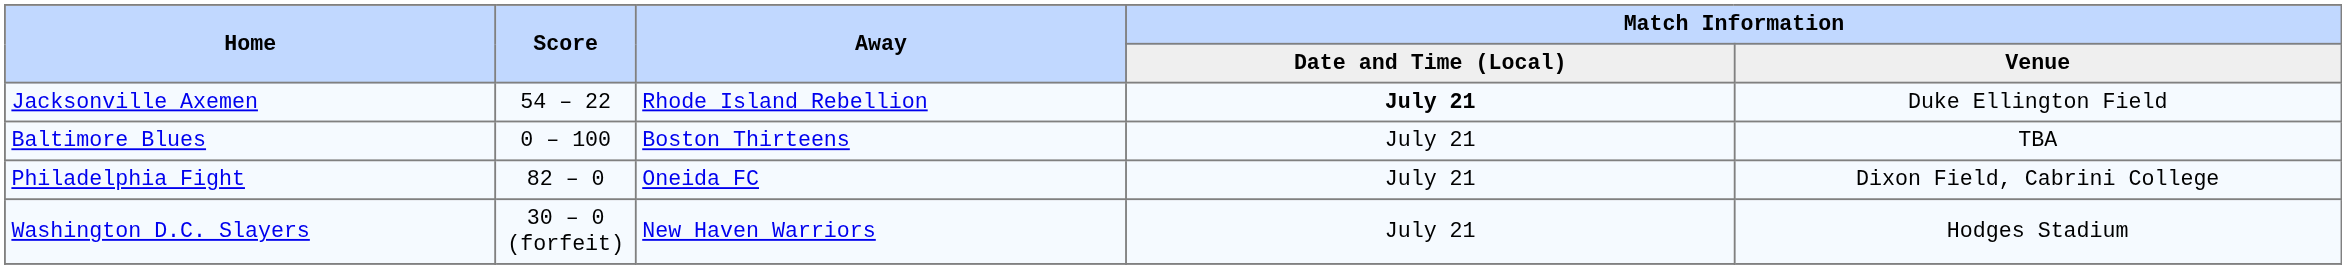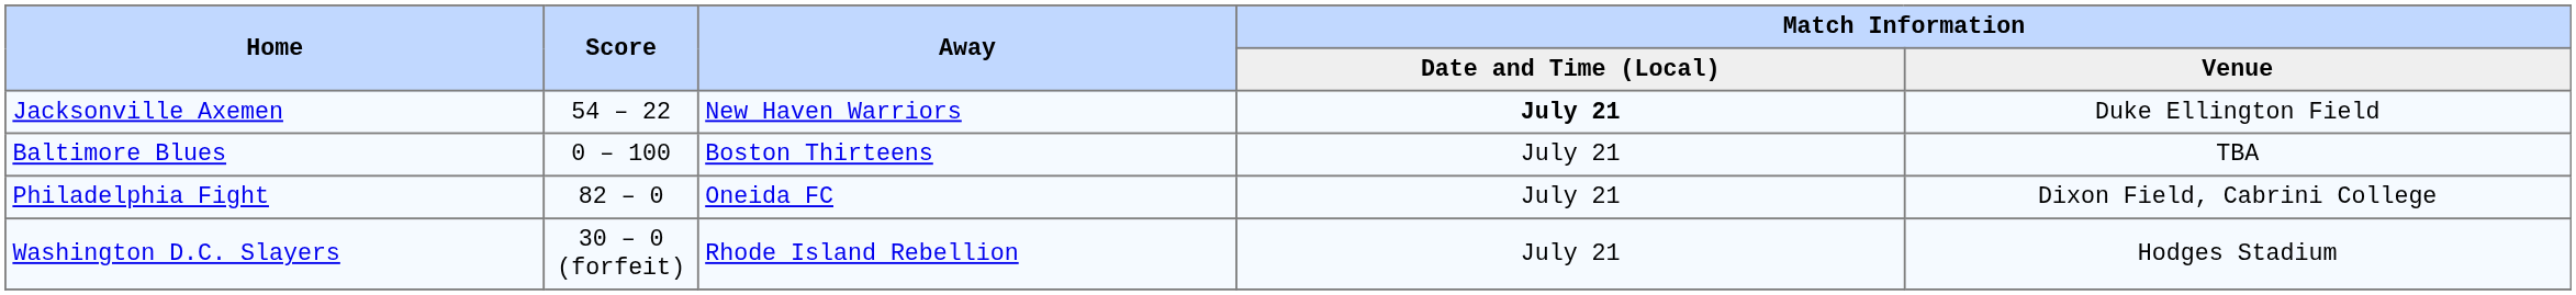Jacksonville Axemen | Away: Rhode Island Rebellion -> New Haven Warriors
Washington D.C. Slayers | Away: New Haven Warriors -> Rhode Island Rebellion
